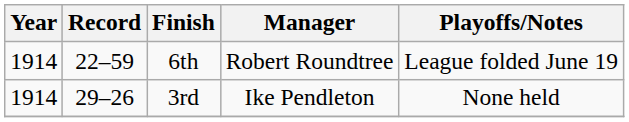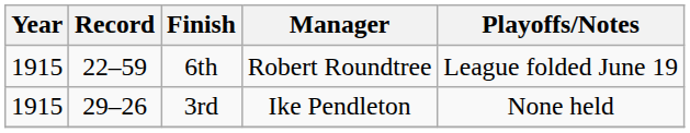6th | Year: 1914 -> 1915
3rd | Year: 1914 -> 1915
